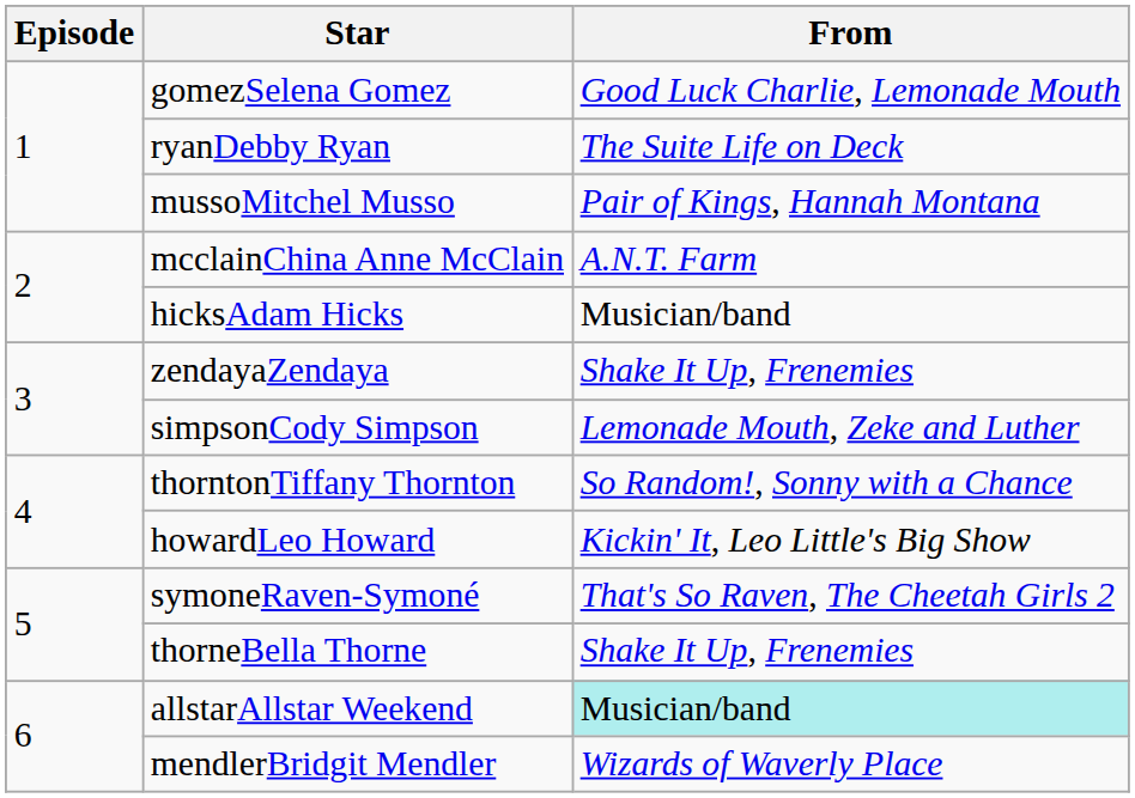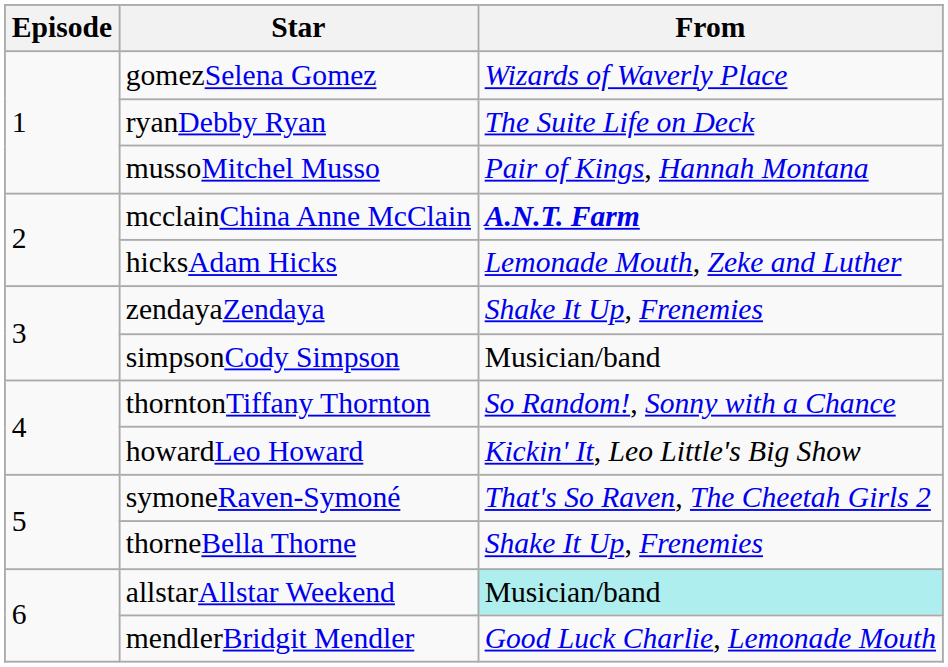gomezSelena Gomez | From: Good Luck Charlie, Lemonade Mouth -> Wizards of Waverly Place
mcclainChina Anne McClain | From: normal -> bold
hicksAdam Hicks | From: Musician/band -> Lemonade Mouth, Zeke and Luther
simpsonCody Simpson | From: Lemonade Mouth, Zeke and Luther -> Musician/band
mendlerBridgit Mendler | From: Wizards of Waverly Place -> Good Luck Charlie, Lemonade Mouth
